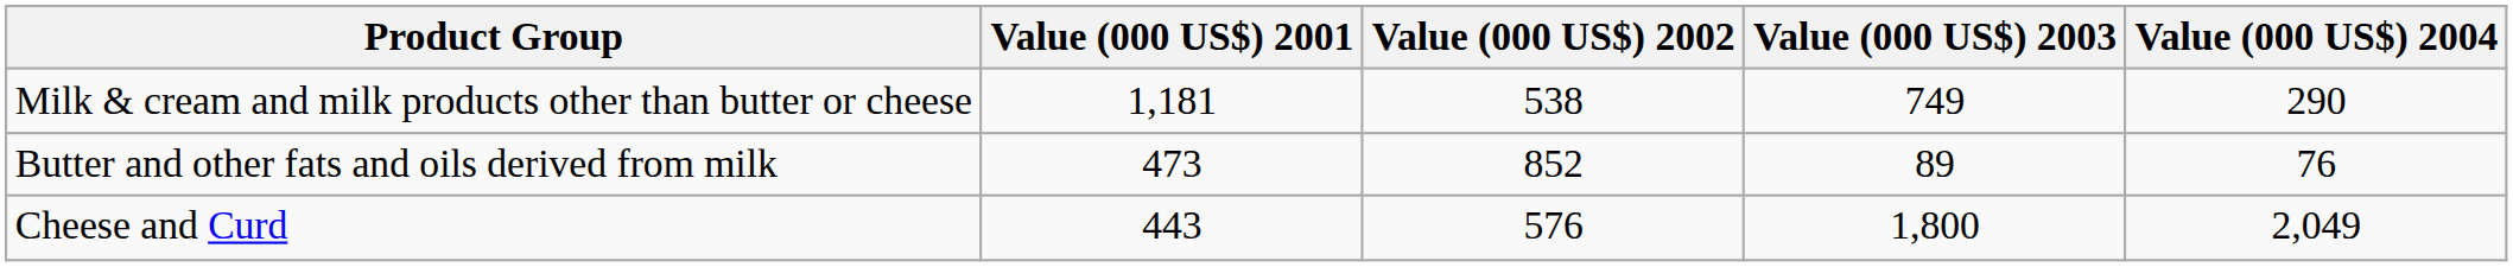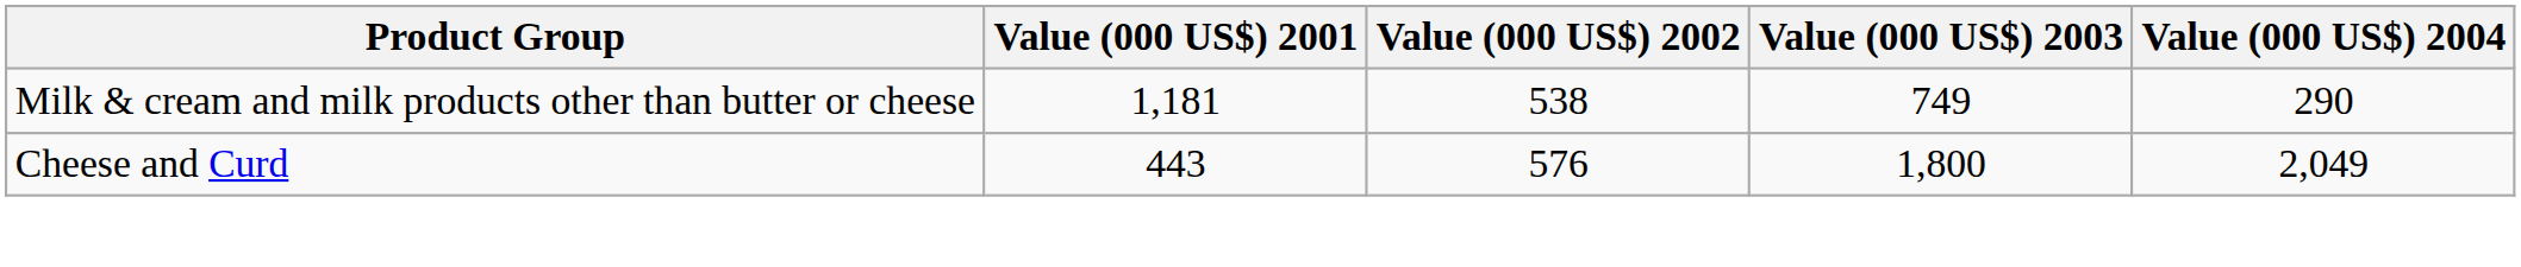- row: Butter and other fats and oils derived from milk | 473 | 852 | 89 | 76
